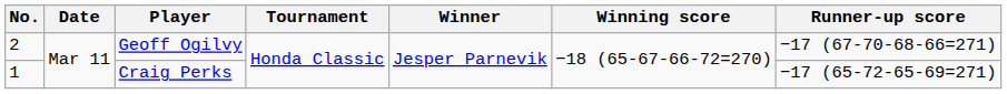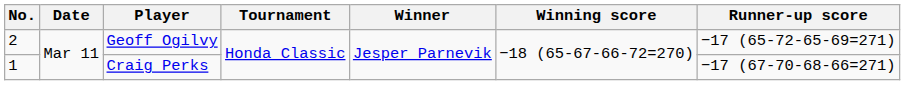Geoff Ogilvy | Runner-up score: −17 (67-70-68-66=271) -> −17 (65-72-65-69=271)
Craig Perks | Runner-up score: −17 (65-72-65-69=271) -> −17 (67-70-68-66=271)
